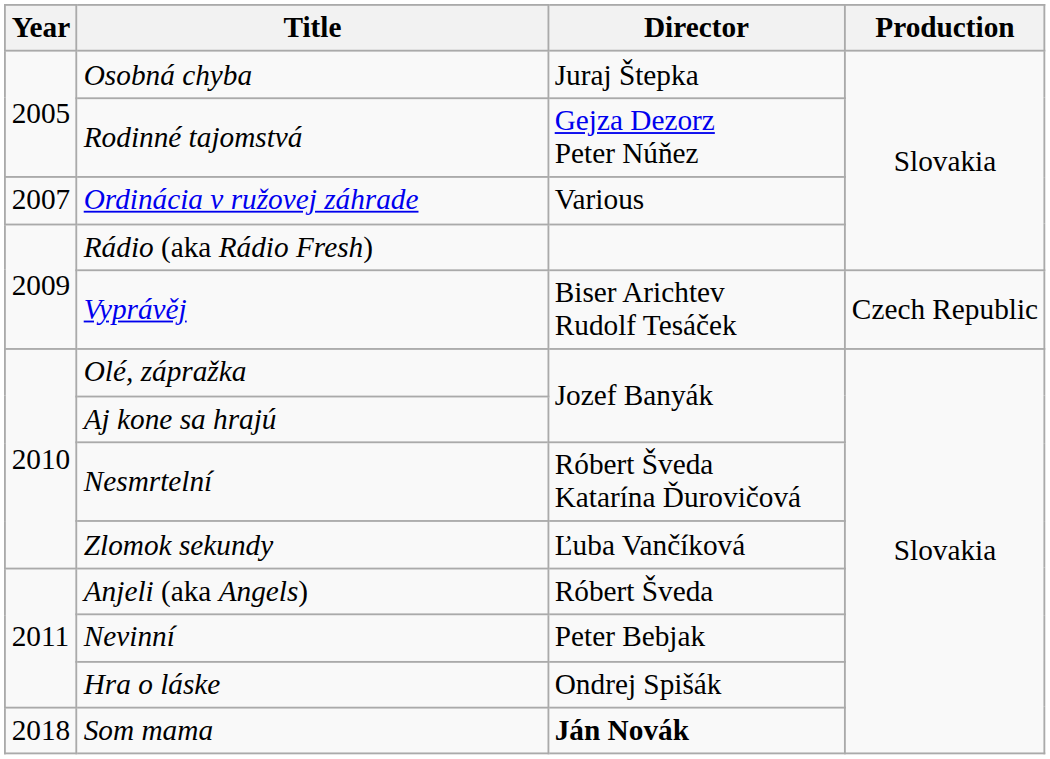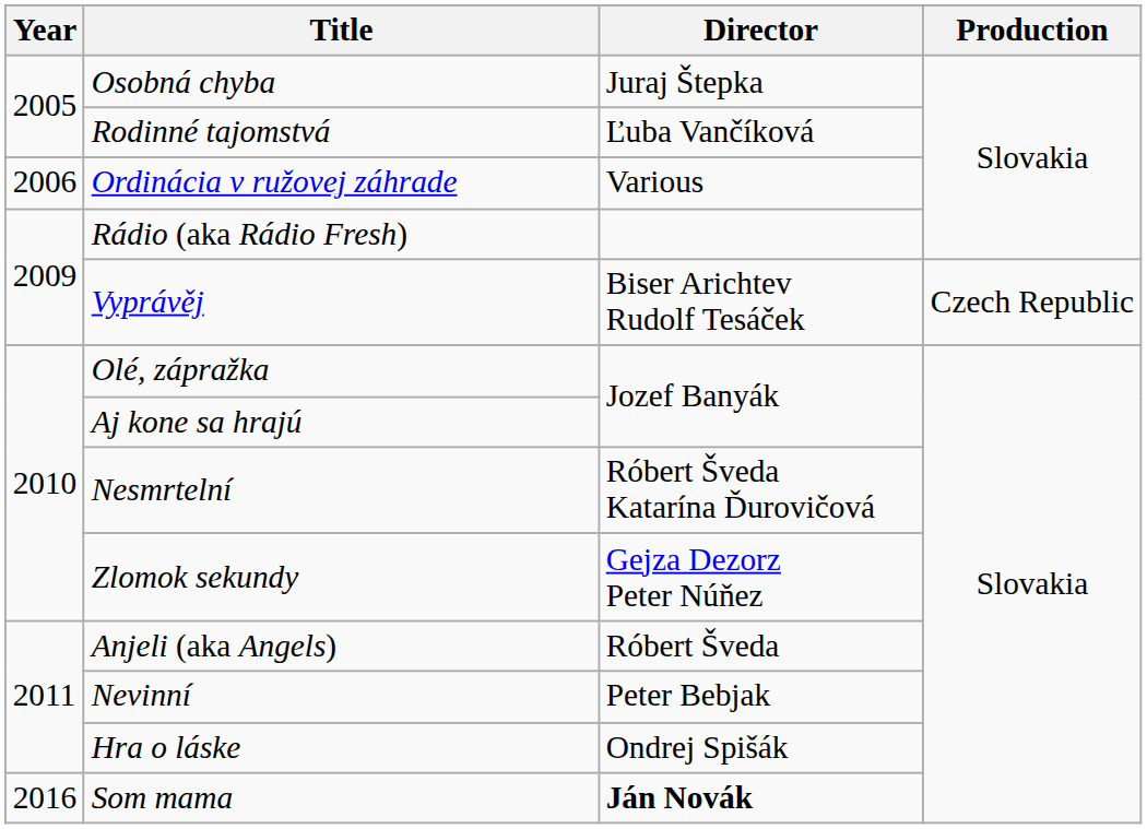Rodinné tajomstvá | Director: Gejza Dezorz Peter Núňez -> Ľuba Vančíková
Ordinácia v ružovej záhrade | Year: 2007 -> 2006
Zlomok sekundy | Director: Ľuba Vančíková -> Gejza Dezorz Peter Núňez
Som mama | Year: 2018 -> 2016
